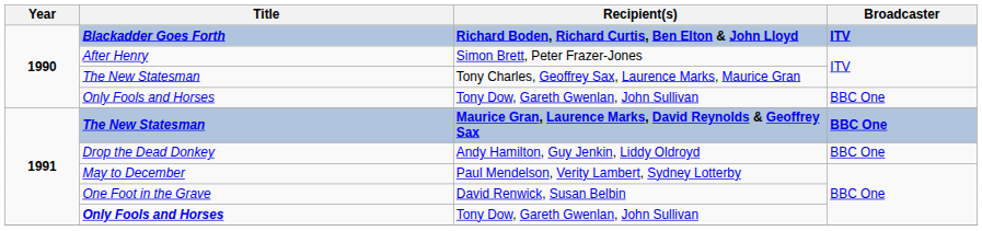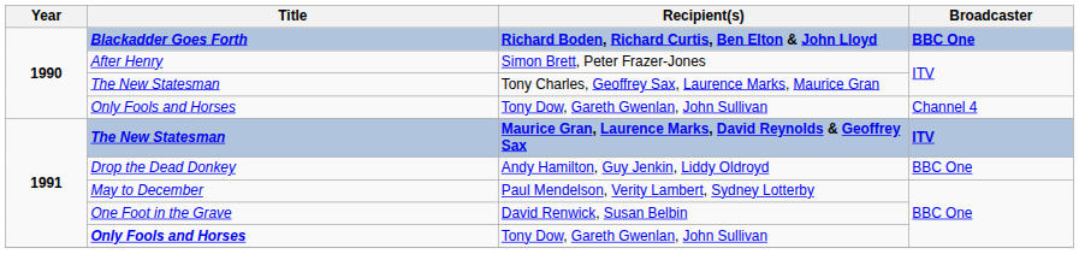Richard Boden, Richard Curtis, Ben Elton & John Lloyd | Broadcaster: ITV -> BBC One
1990 / Tony Dow, Gareth Gwenlan, John Sullivan | Broadcaster: BBC One -> Channel 4
Maurice Gran, Laurence Marks, David Reynolds & Geoffrey Sax | Broadcaster: BBC One -> ITV
